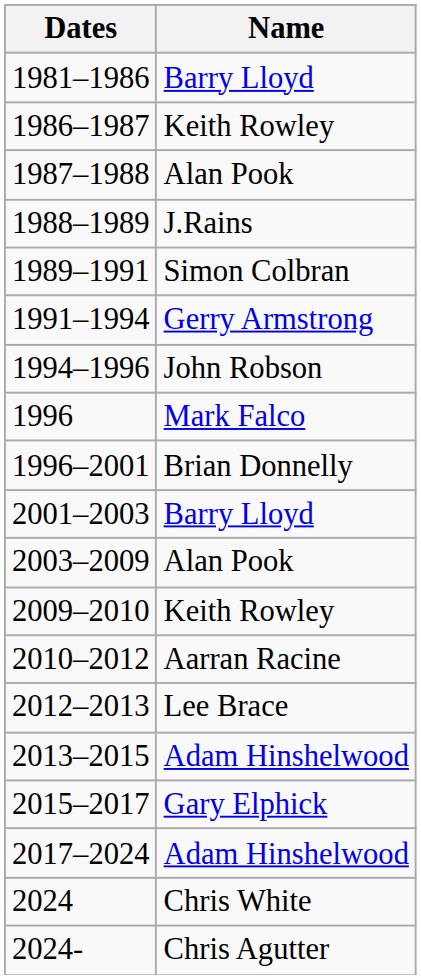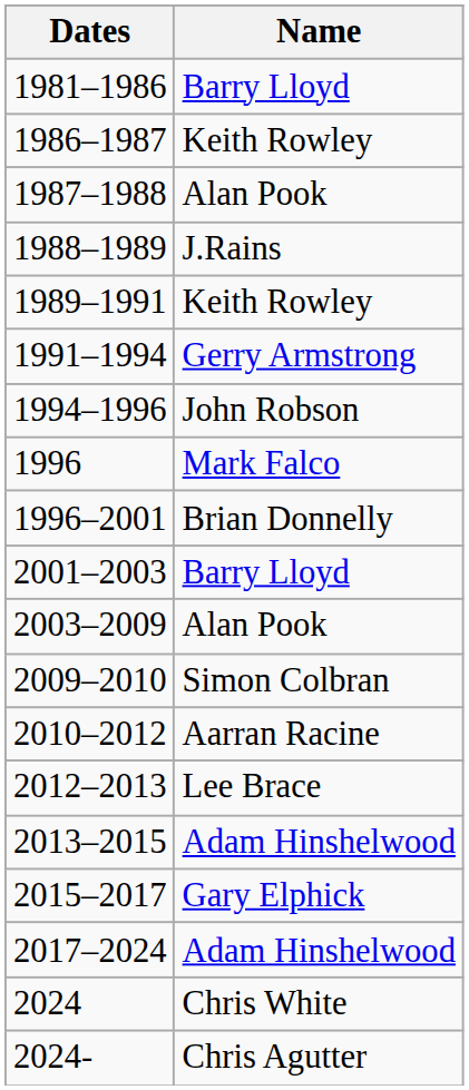1989–1991 | Name: Simon Colbran -> Keith Rowley
2009–2010 | Name: Keith Rowley -> Simon Colbran
